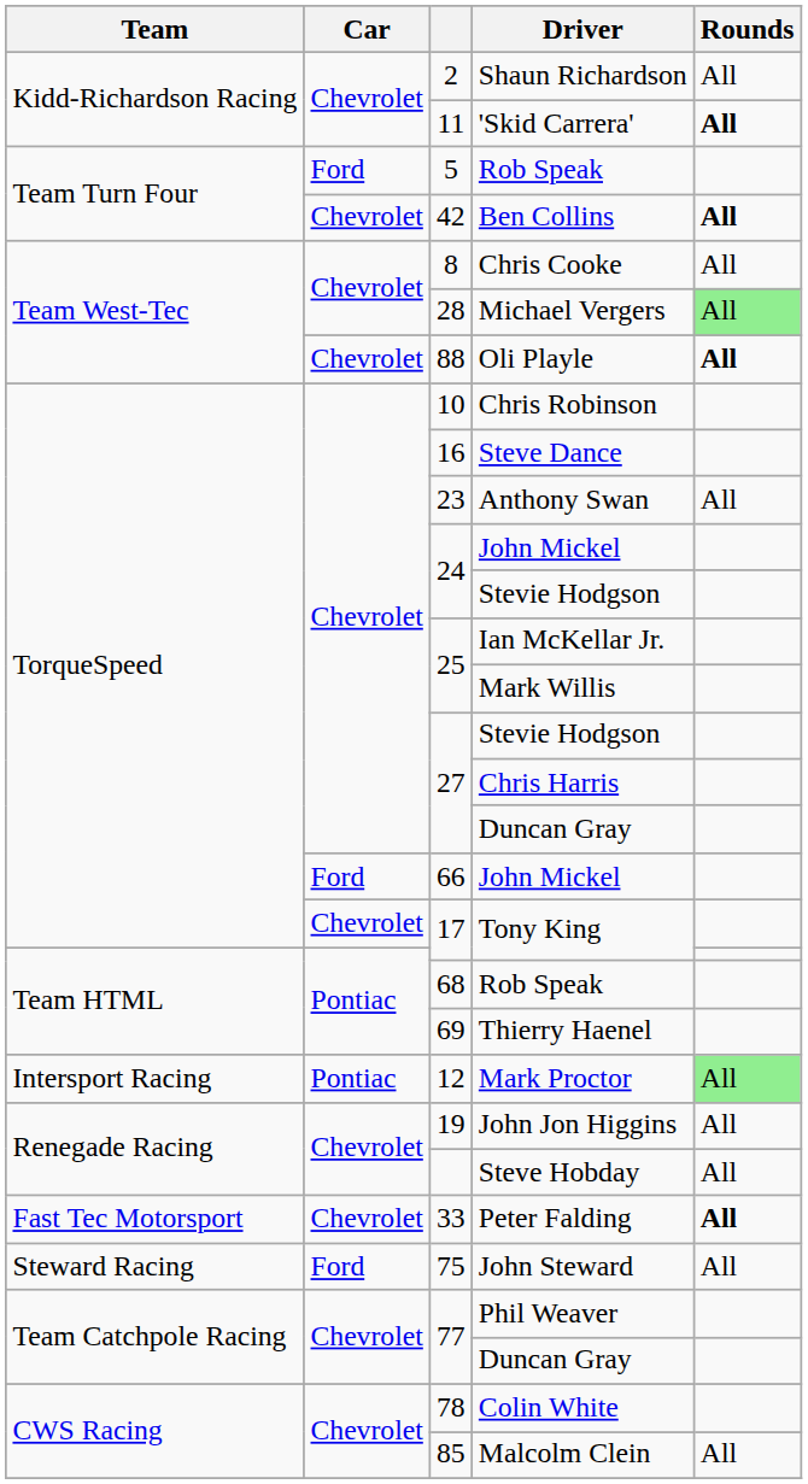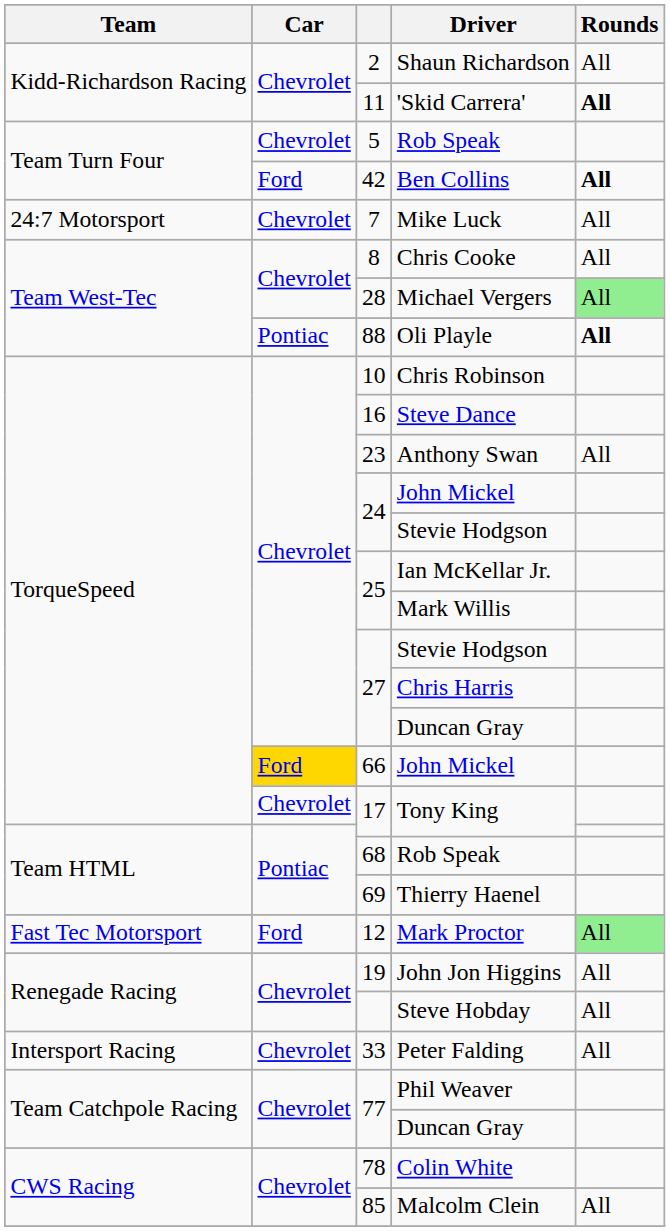5 / Rob Speak | Car: Ford -> Chevrolet
Ben Collins | Car: Chevrolet -> Ford
+ row: 24:7 Motorsport | Chevrolet | 7 | Mike Luck | All
Oli Playle | Car: Chevrolet -> Pontiac
66 / John Mickel | Car: no background -> gold background
Mark Proctor | Team: Intersport Racing -> Fast Tec Motorsport
Mark Proctor | Car: Pontiac -> Ford
Peter Falding | Team: Fast Tec Motorsport -> Intersport Racing
Peter Falding | Rounds: bold -> normal
- row: Steward Racing | Ford | 75 | John Steward | All
